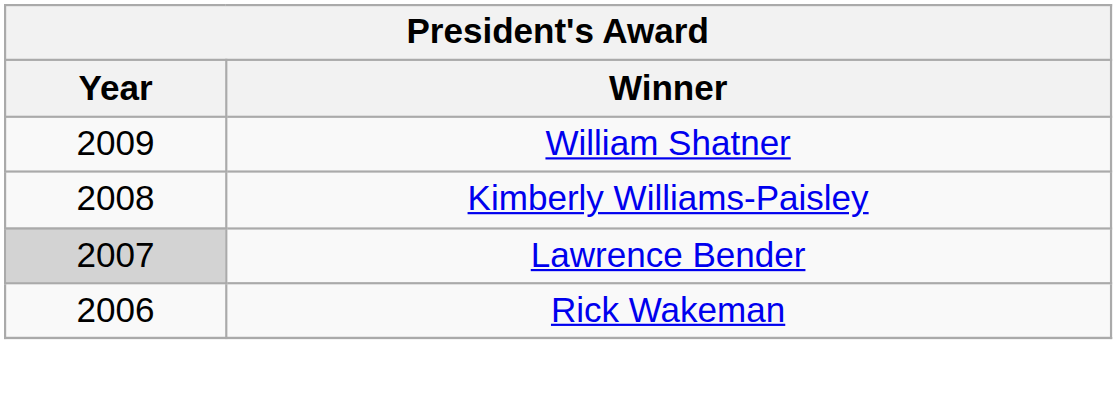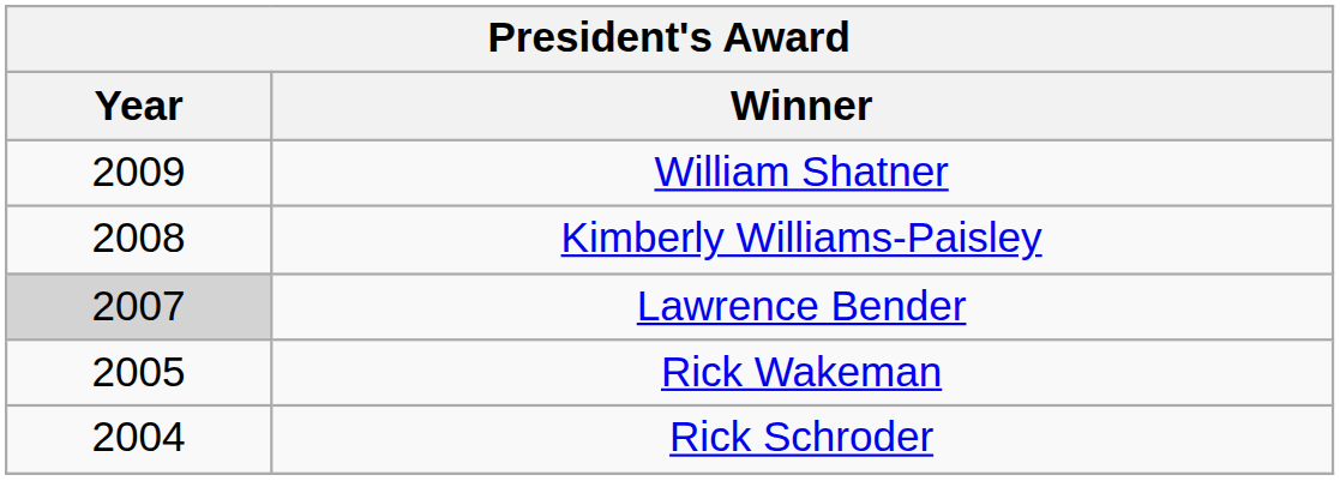Rick Wakeman | Year: 2006 -> 2005
+ row: 2004 | Rick Schroder
